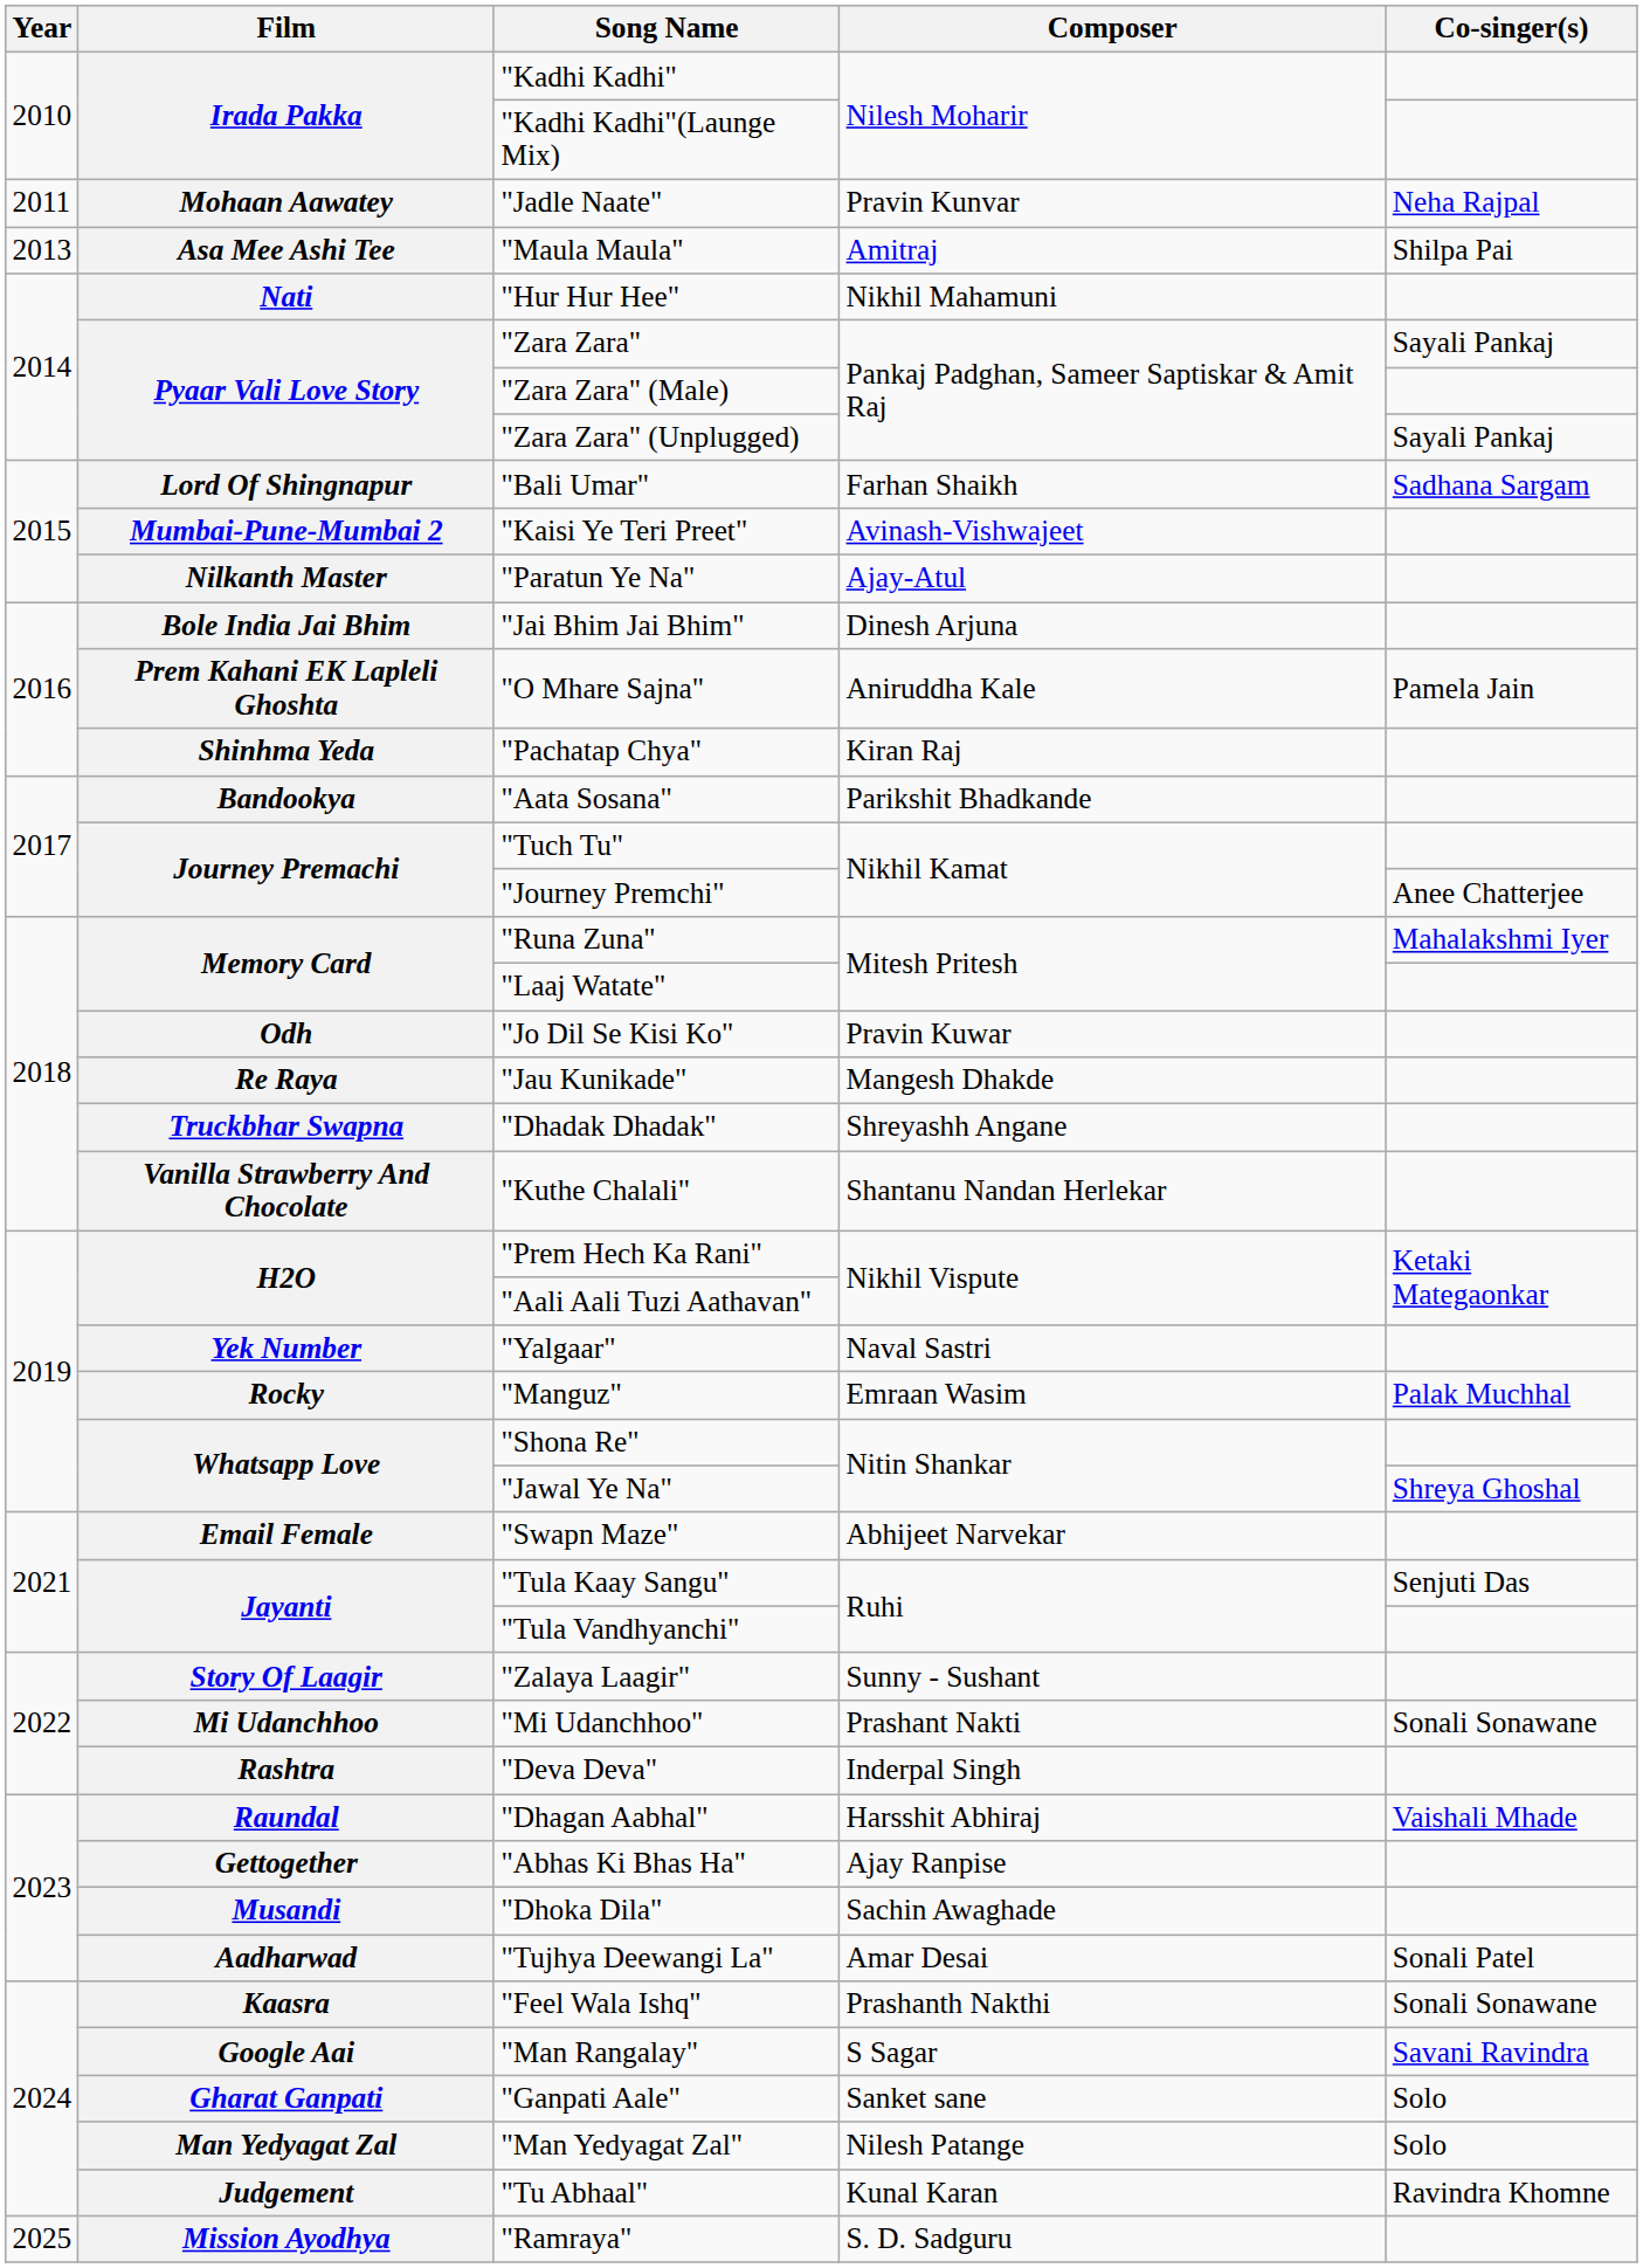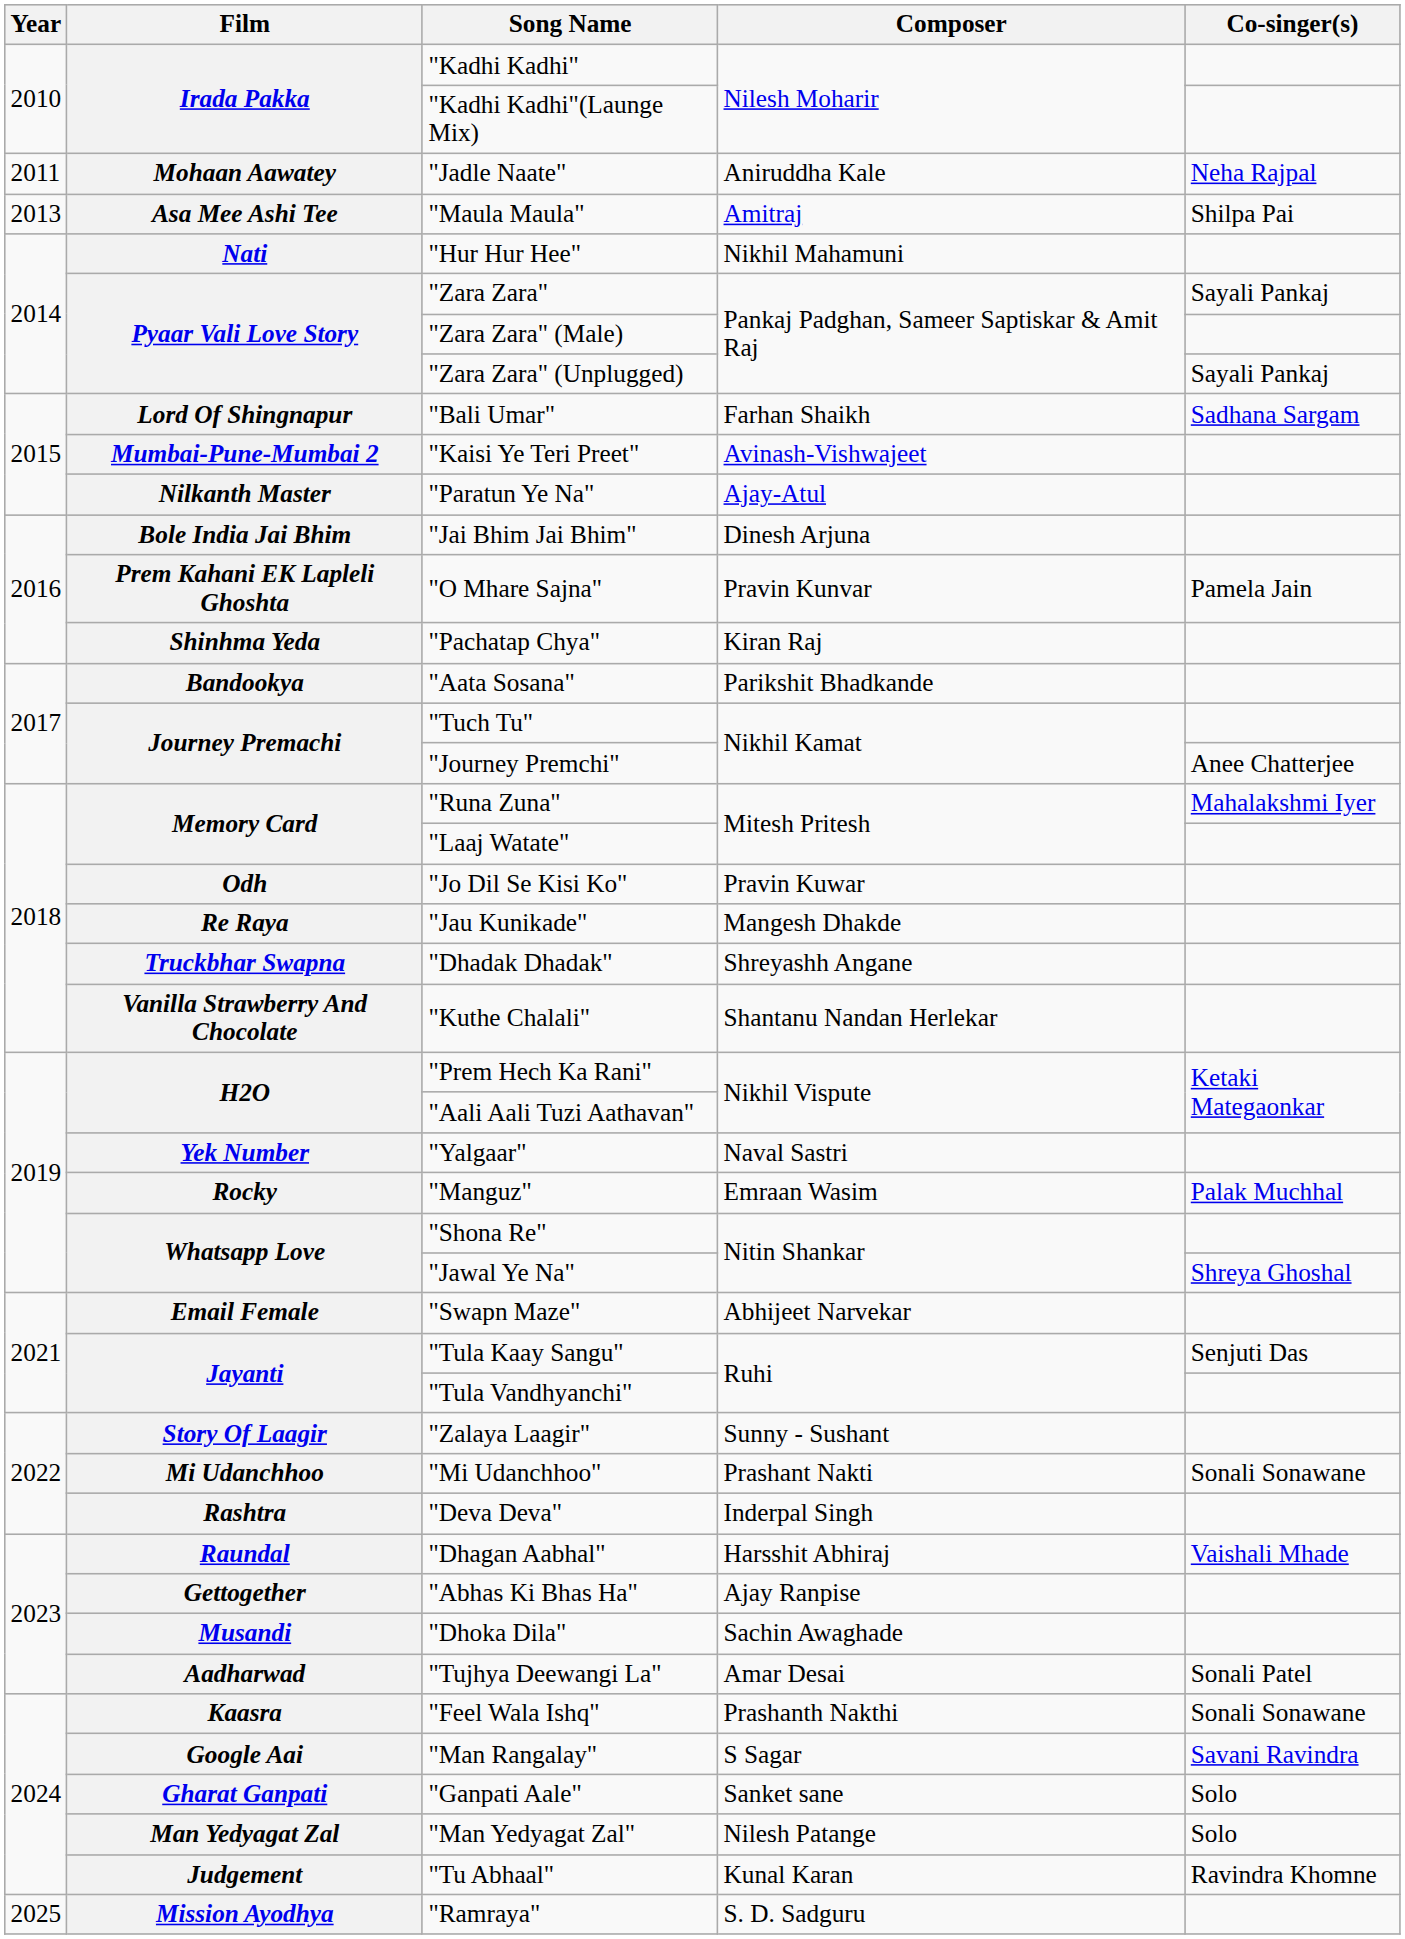"Jadle Naate" | Composer: Pravin Kunvar -> Aniruddha Kale
"O Mhare Sajna" | Composer: Aniruddha Kale -> Pravin Kunvar
